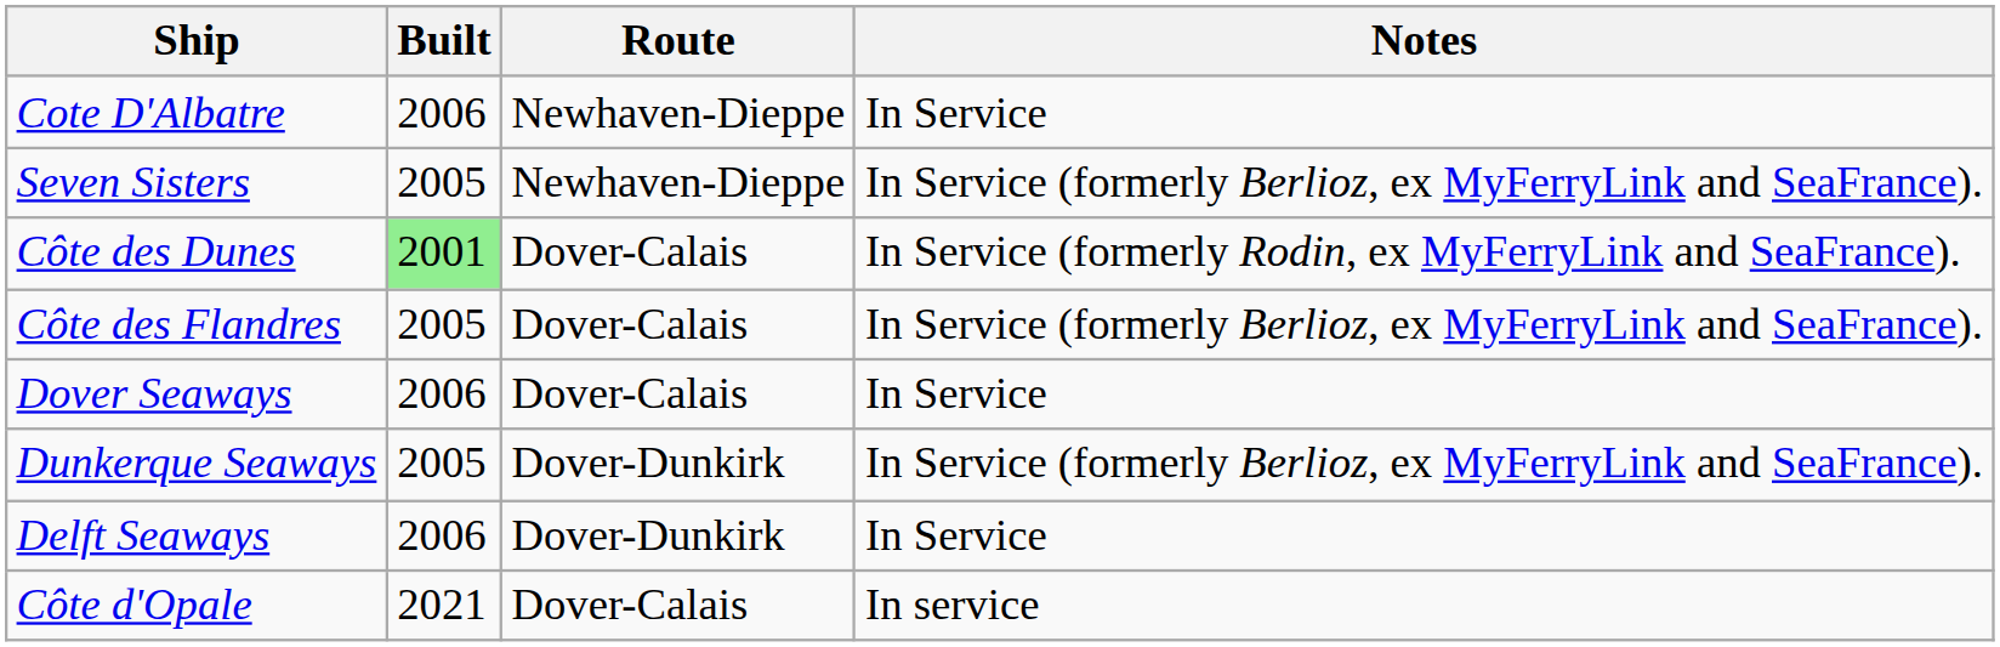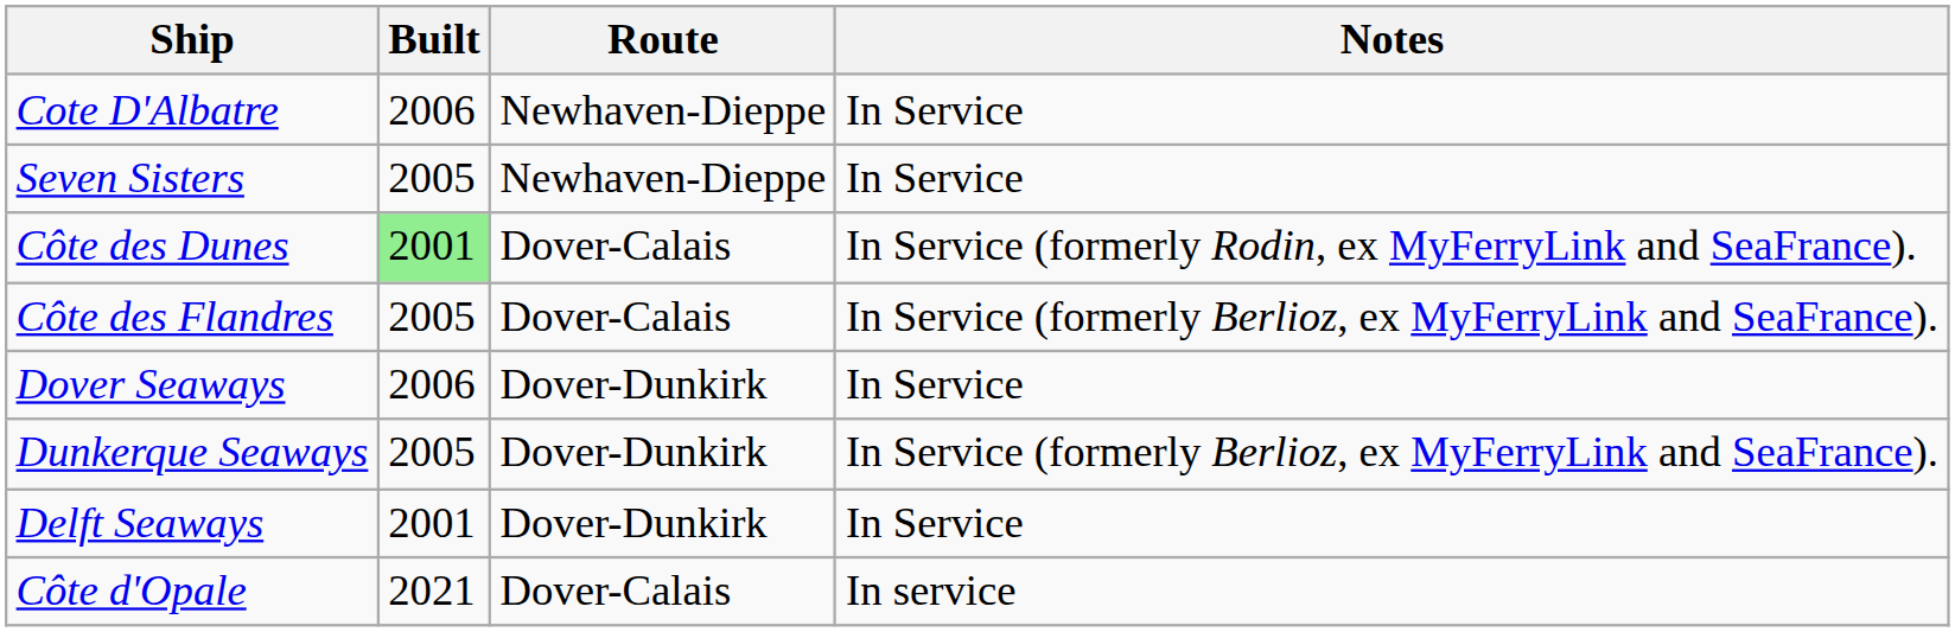Seven Sisters | Notes: In Service (formerly Berlioz, ex MyFerryLink and SeaFrance). -> In Service
Dover Seaways | Route: Dover-Calais -> Dover-Dunkirk
Delft Seaways | Built: 2006 -> 2001
